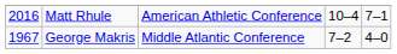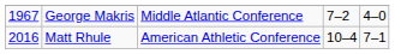rows swapped: George Makris <-> Matt Rhule
